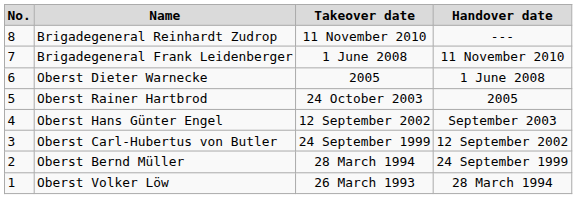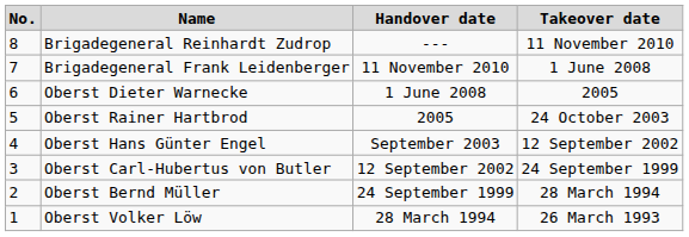columns swapped: Takeover date <-> Handover date
